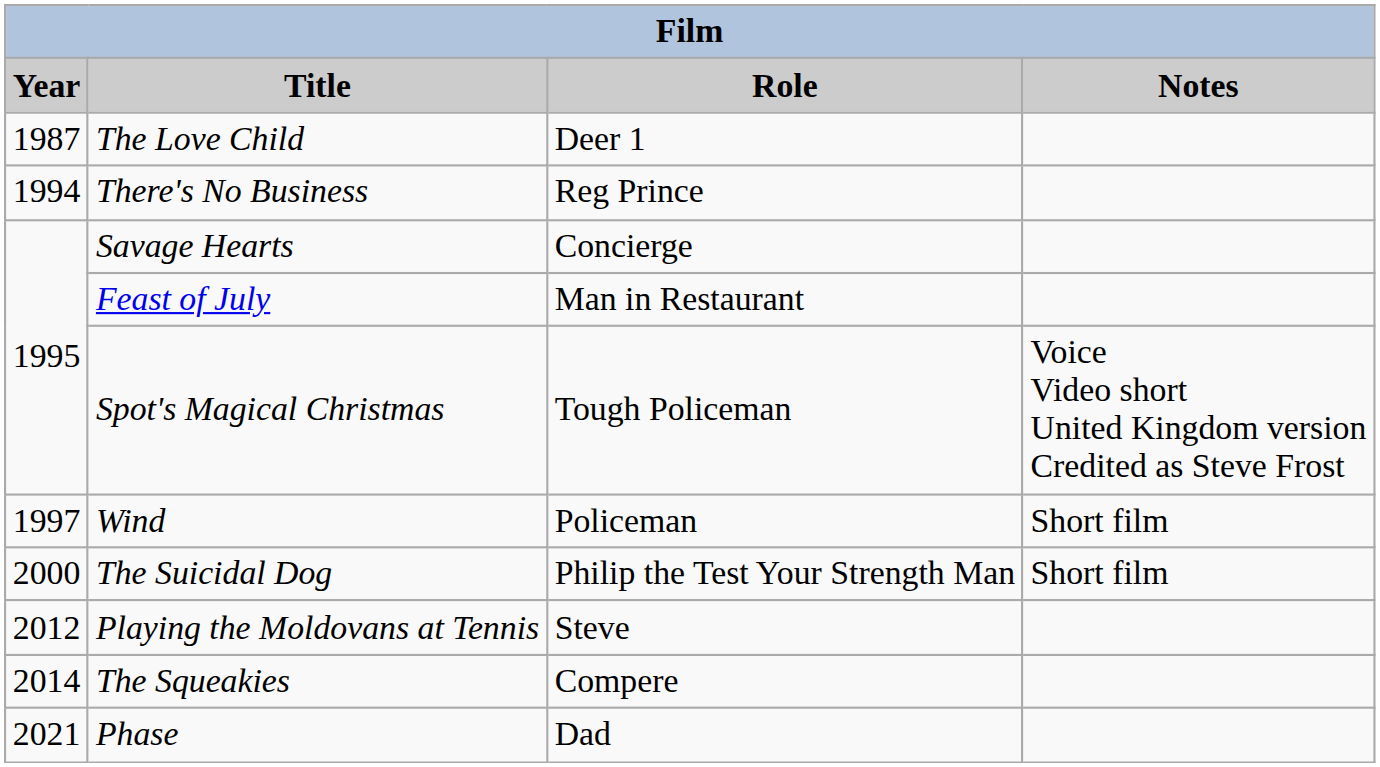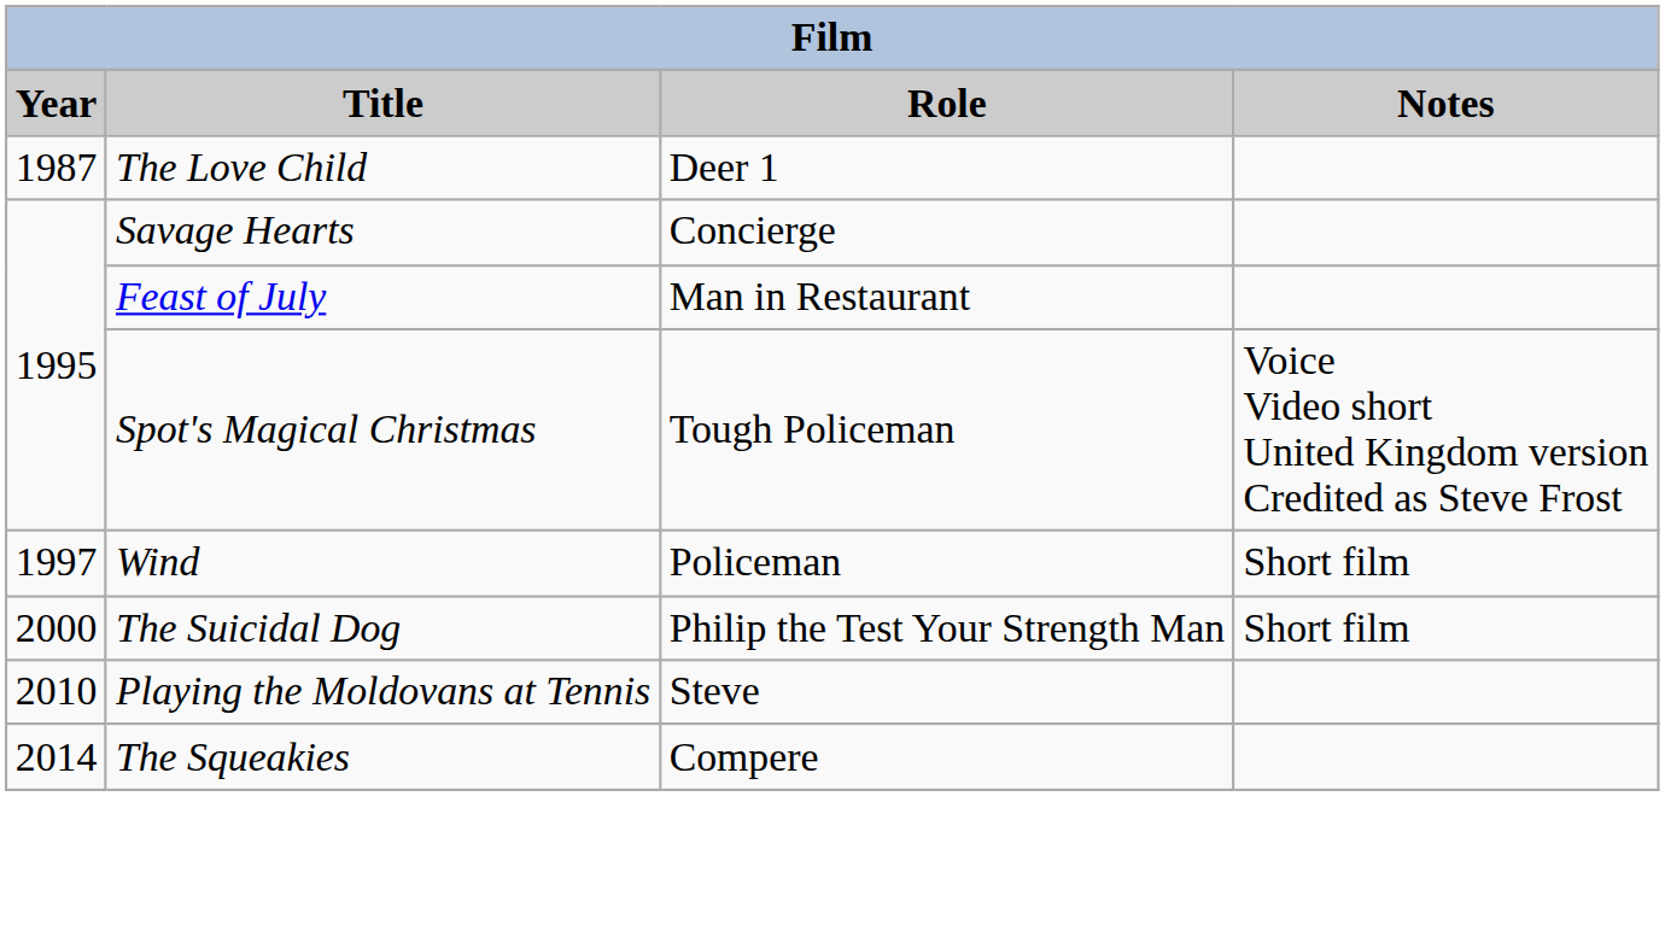- row: 1994 | There's No Business | Reg Prince
Playing the Moldovans at Tennis | Year: 2012 -> 2010
- row: 2021 | Phase | Dad
